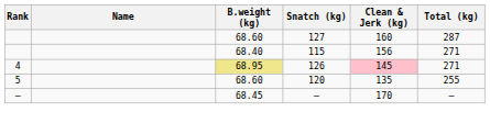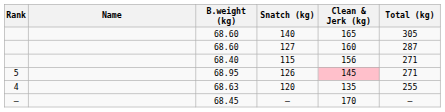+ row: 68.60 | 140 | 165 | 305
126 | Rank: 4 -> 5
126 | B.weight (kg): khaki background -> no background
120 | Rank: 5 -> 4
120 | B.weight (kg): 68.60 -> 68.63
